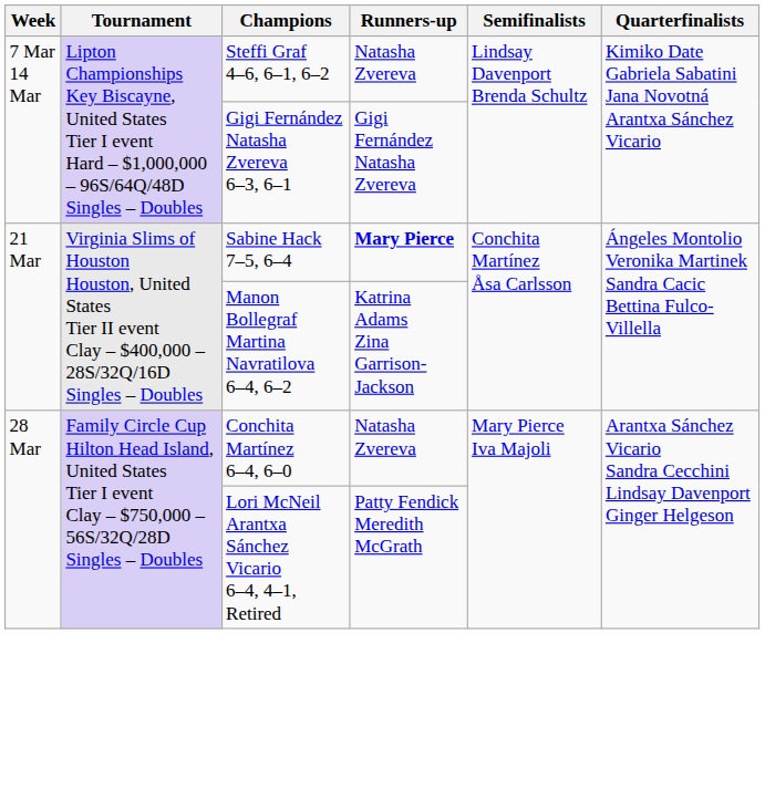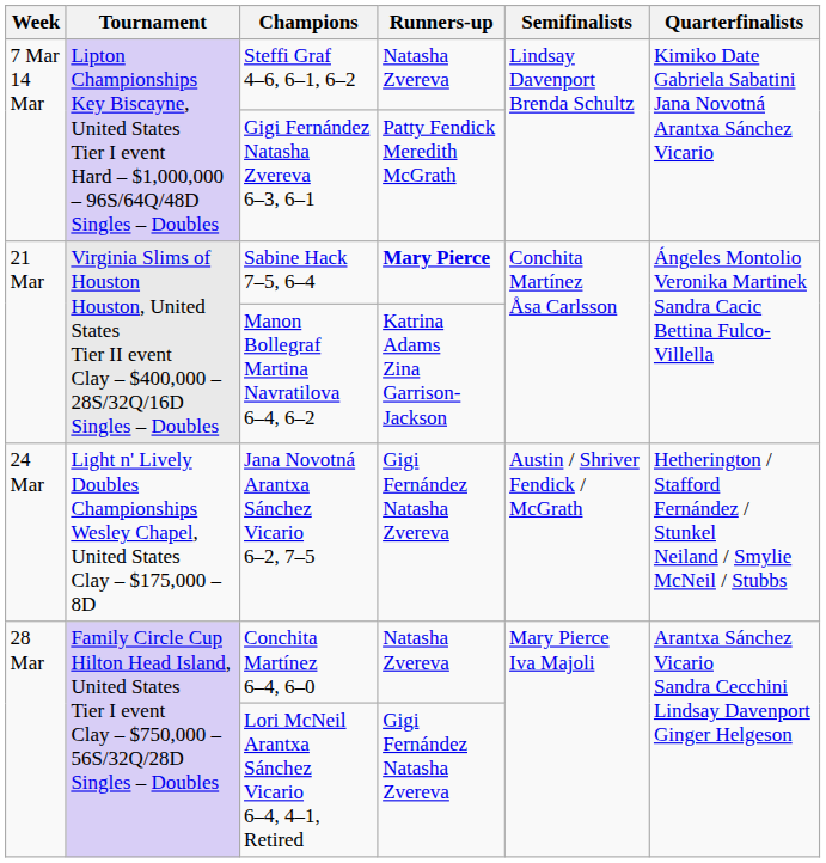Gigi Fernández Natasha Zvereva 6–3, 6–1 | Runners-up: Gigi Fernández Natasha Zvereva -> Patty Fendick Meredith McGrath
+ row: 24 Mar | Light n' Lively Doubles Championships Wesley Chapel, United States Clay – $175,000 – 8D | Jana Novotná Arantxa Sánchez Vicario 6–2, 7–5 | Gigi Fernández Natasha Zvereva | Austin / Shriver Fendick / McGrath | Hetherington / Stafford Fernández / Stunkel Neiland / Smylie McNeil / Stubbs
Lori McNeil Arantxa Sánchez Vicario 6–4, 4–1, Retired | Runners-up: Patty Fendick Meredith McGrath -> Gigi Fernández Natasha Zvereva
